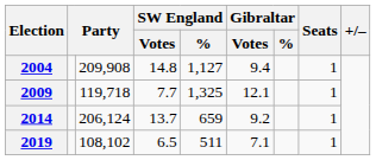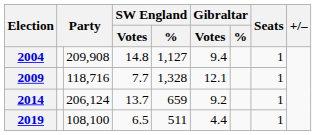2009 | column 3: 119,718 -> 118,716
2009 | SW England / %: 1,325 -> 1,328
2019 | column 3: 108,102 -> 108,100
2019 | Gibraltar / Votes: 7.1 -> 4.4
